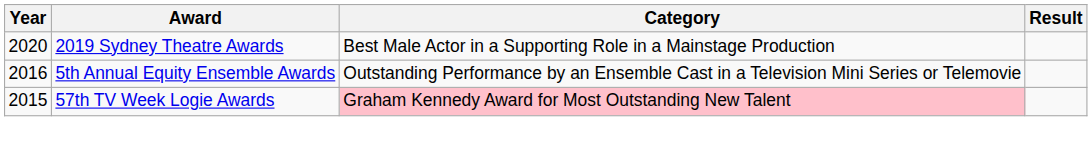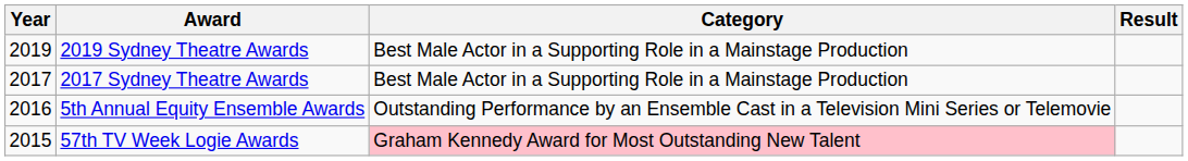2019 Sydney Theatre Awards | Year: 2020 -> 2019
+ row: 2017 | 2017 Sydney Theatre Awards | Best Male Actor in a Supporting Role in a Mainstage Production
